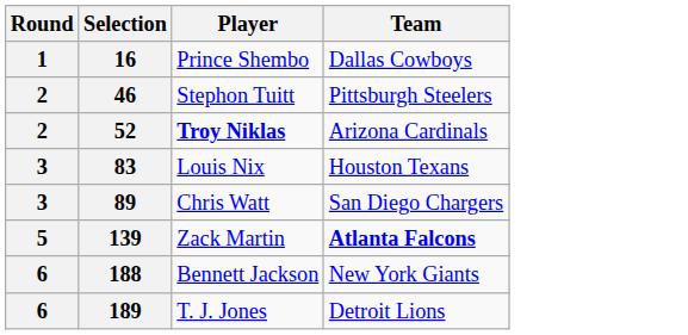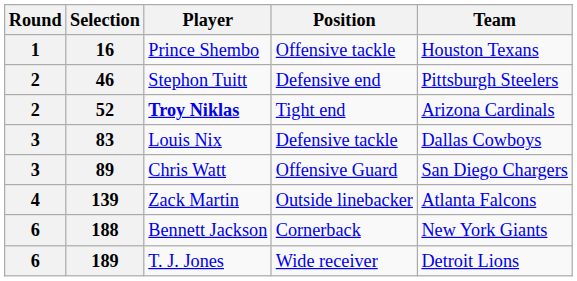+ column: Position | Offensive tackle | Defensive end | Tight end | Defensive tackle | Offensive Guard | Outside linebacker | Cornerback | Wide receiver
16 | Team: Dallas Cowboys -> Houston Texans
83 | Team: Houston Texans -> Dallas Cowboys
139 | Round: 5 -> 4
139 | Team: bold -> normal
